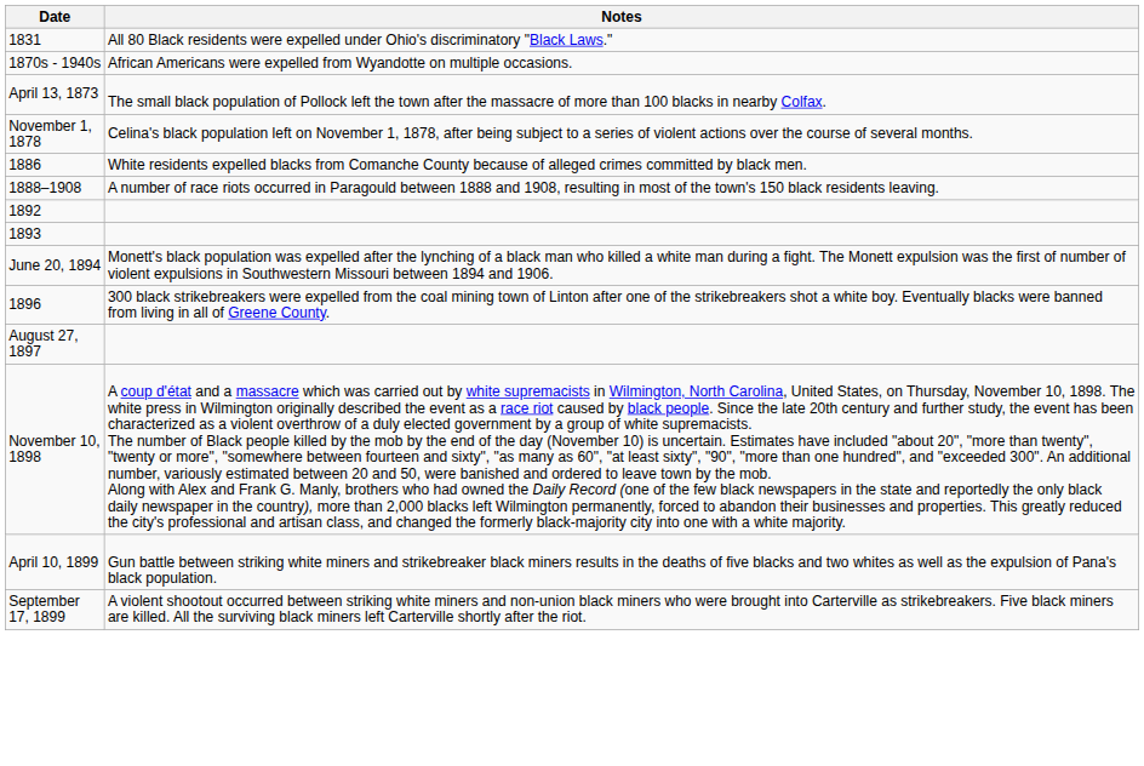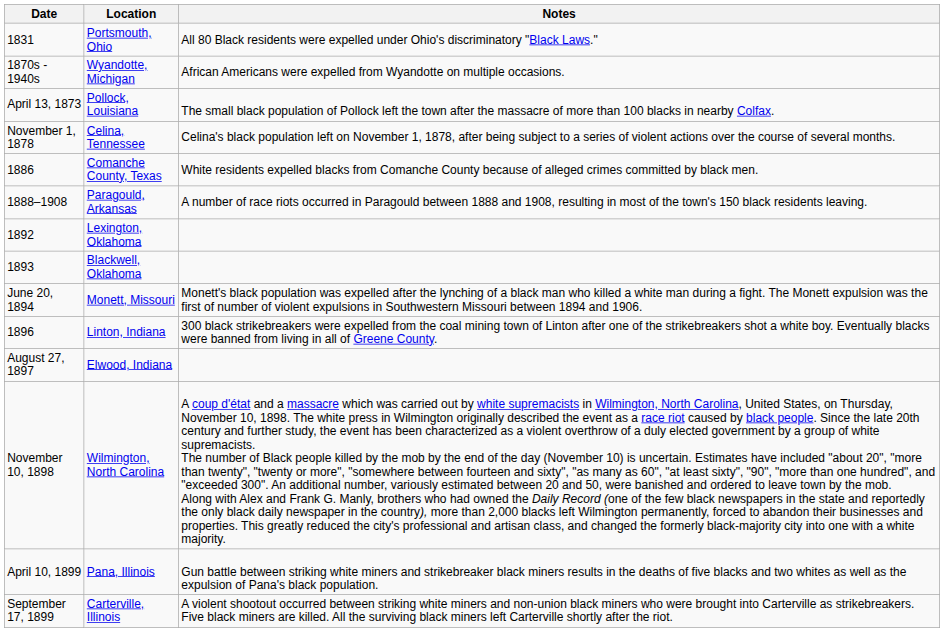+ column: Location | Portsmouth, Ohio | Wyandotte, Michigan | Pollock, Louisiana | Celina, Tennessee | Comanche County, Texas | Paragould, Arkansas | Lexington, Oklahoma | Blackwell, Oklahoma | Monett, Missouri | Linton, Indiana | Elwood, Indiana | Wilmington, North Carolina | Pana, Illinois | Carterville, Illinois
